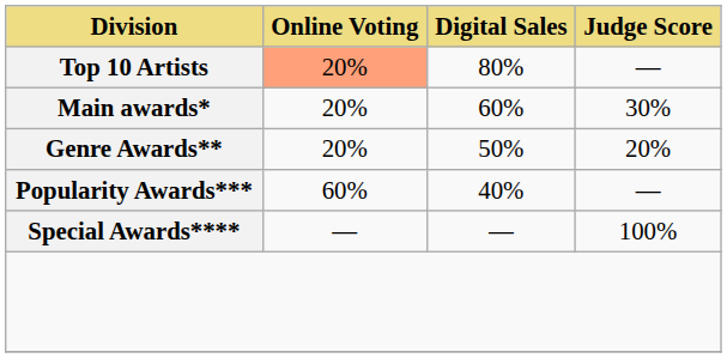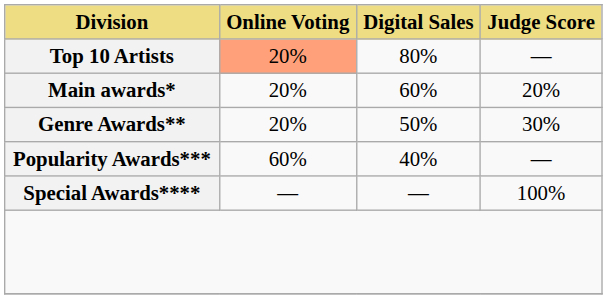Main awards* | Judge Score: 30% -> 20%
Genre Awards** | Judge Score: 20% -> 30%
